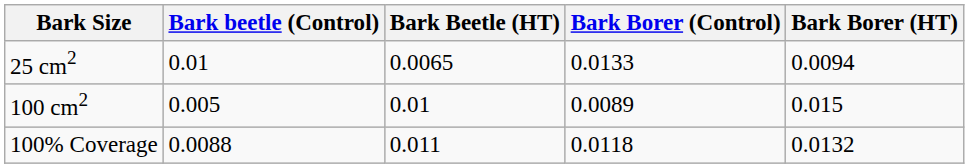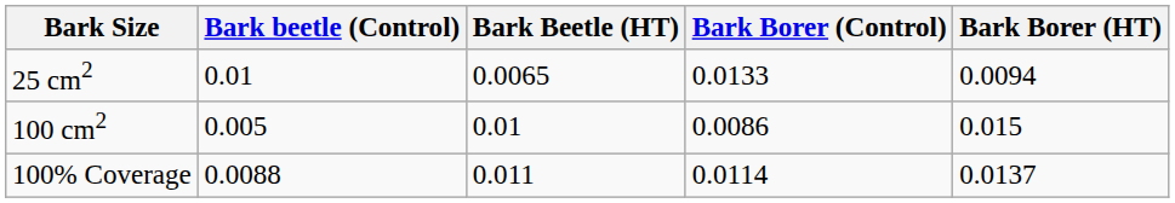100 cm2 | Bark Borer (Control): 0.0089 -> 0.0086
100% Coverage | Bark Borer (Control): 0.0118 -> 0.0114
100% Coverage | Bark Borer (HT): 0.0132 -> 0.0137
